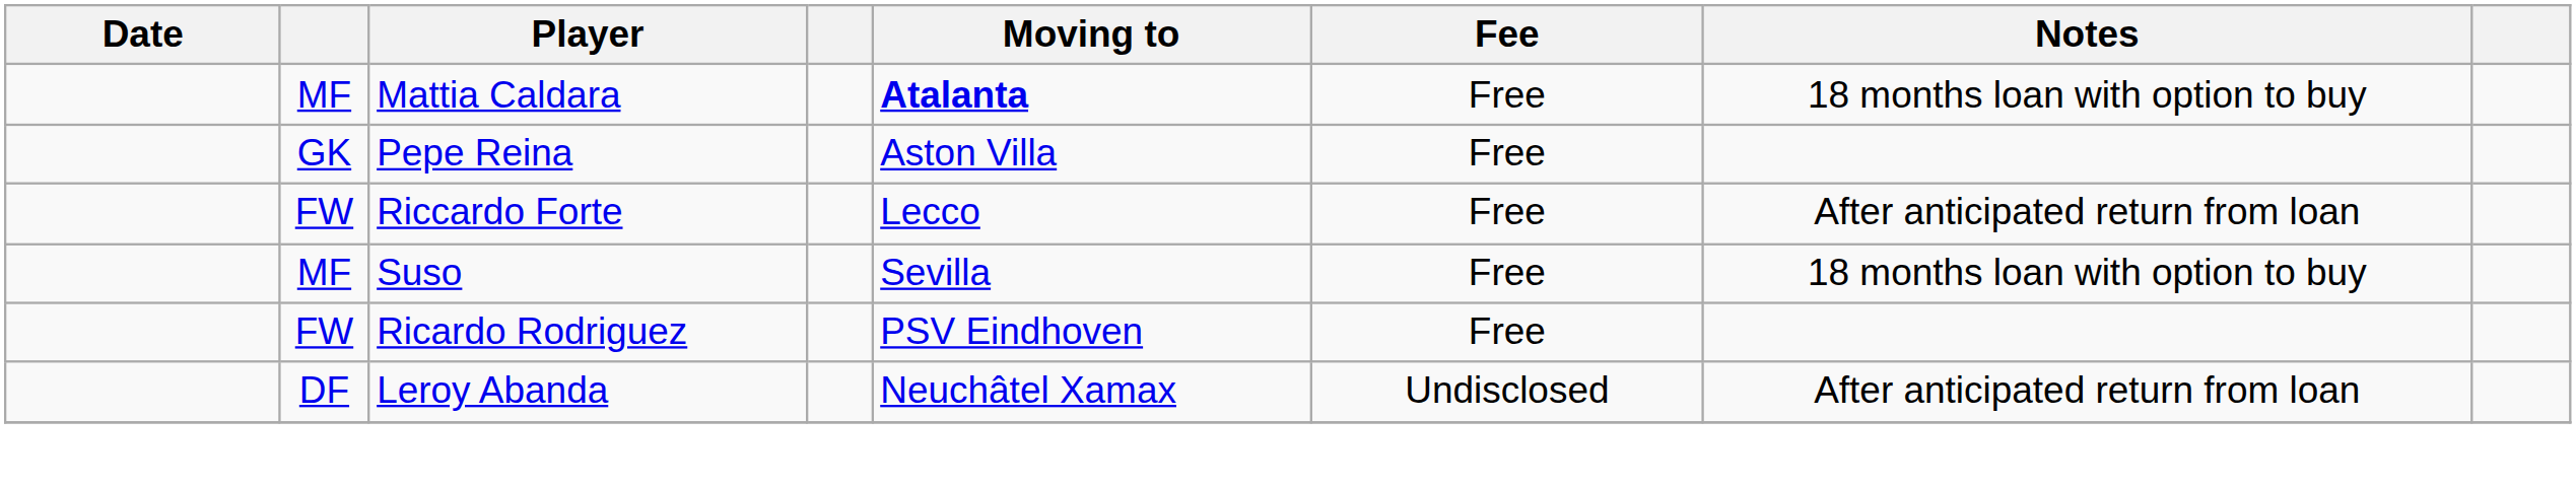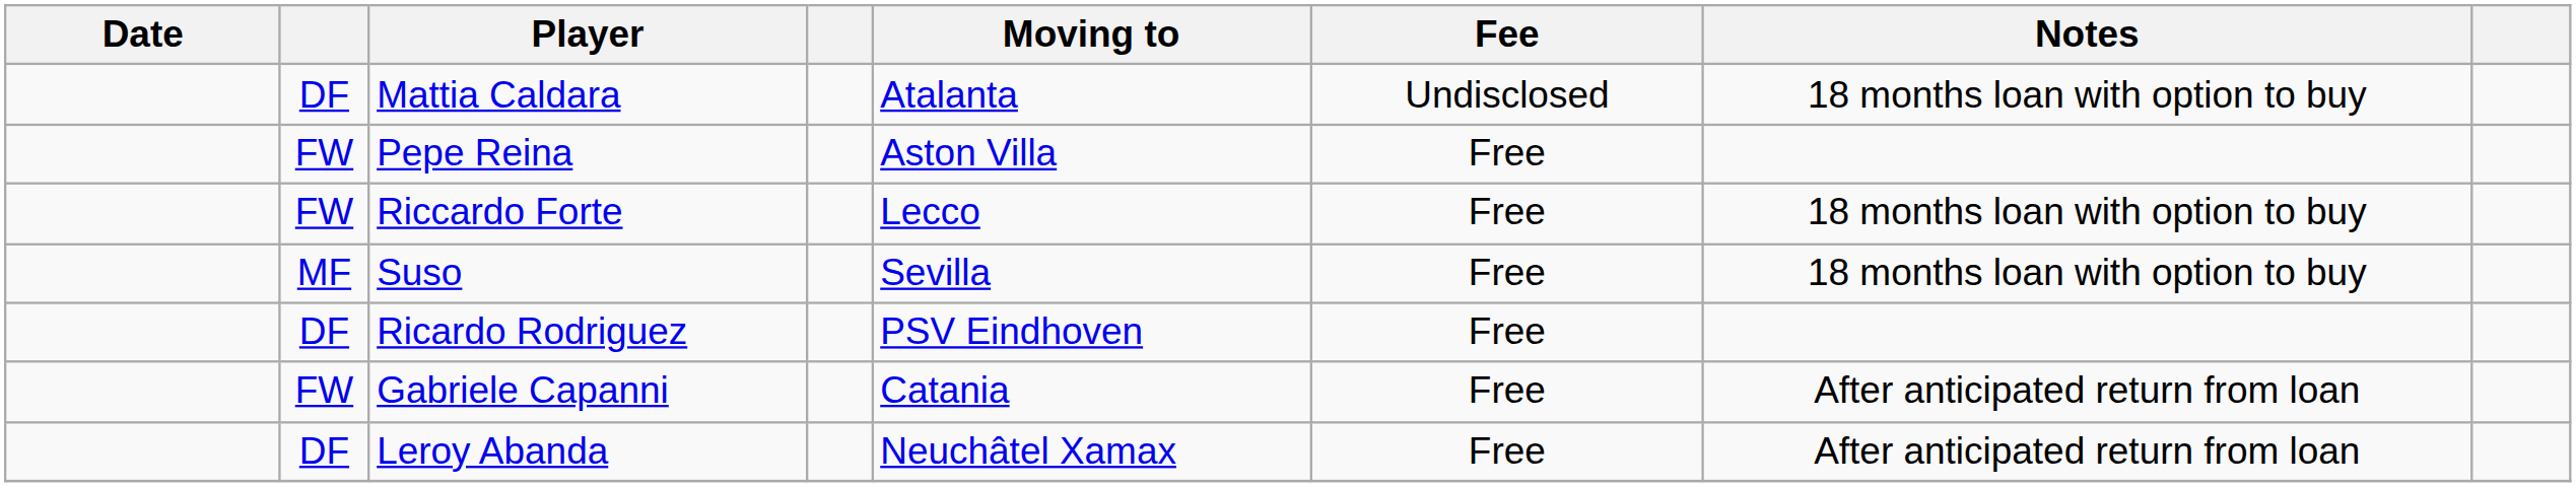Mattia Caldara | column 2: MF -> DF
Mattia Caldara | Moving to: bold -> normal
Mattia Caldara | Fee: Free -> Undisclosed
Pepe Reina | column 2: GK -> FW
Riccardo Forte | Notes: After anticipated return from loan -> 18 months loan with option to buy
Ricardo Rodriguez | column 2: FW -> DF
+ row: FW | Gabriele Capanni | Catania | Free | After anticipated return from loan
Leroy Abanda | Fee: Undisclosed -> Free
